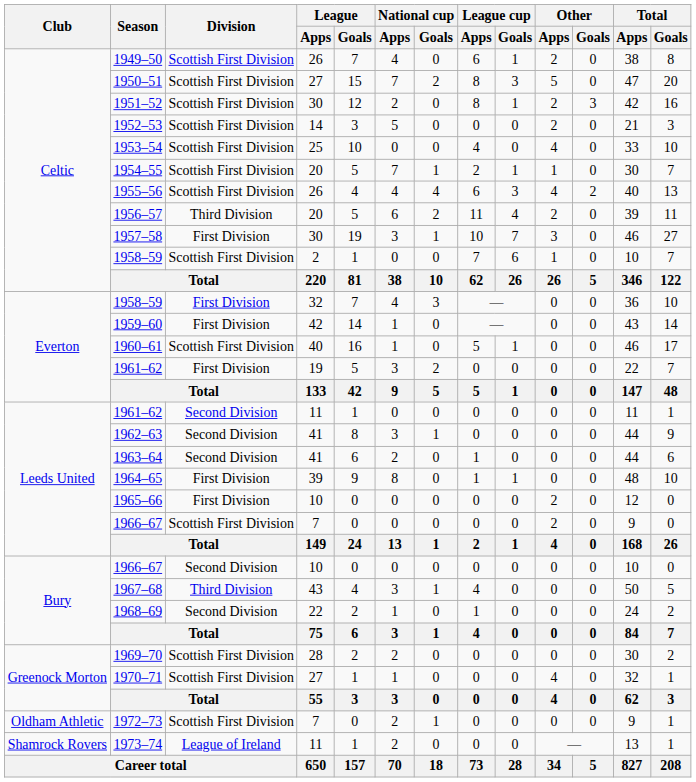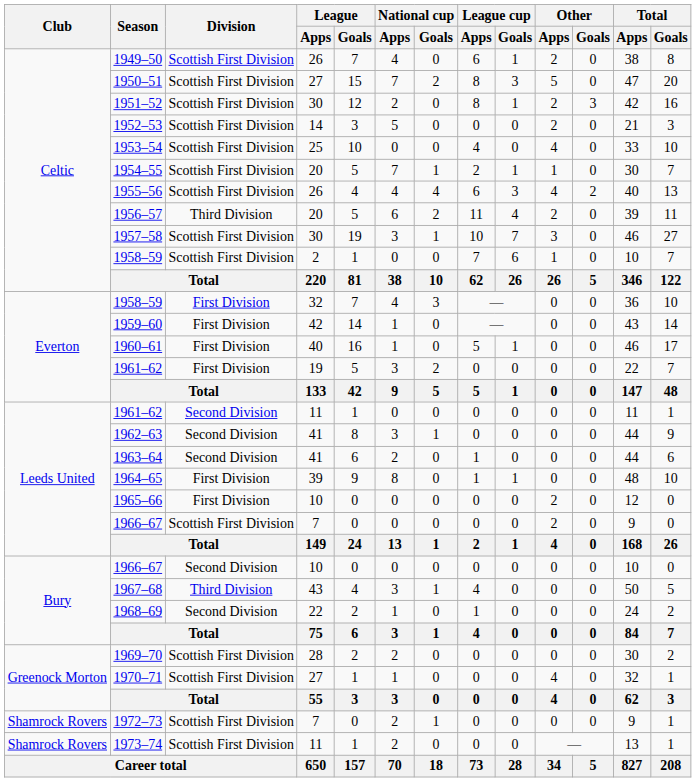1957–58 | Division: First Division -> Scottish First Division
1960–61 | Division: Scottish First Division -> First Division
1972–73 | Club: Oldham Athletic -> Shamrock Rovers
1973–74 | Division: League of Ireland -> Scottish First Division
